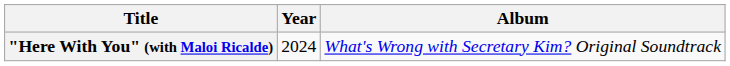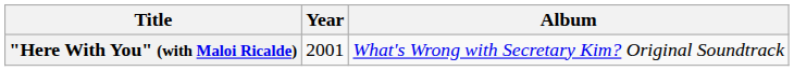"Here With You" (with Maloi Ricalde) | Year: 2024 -> 2001
